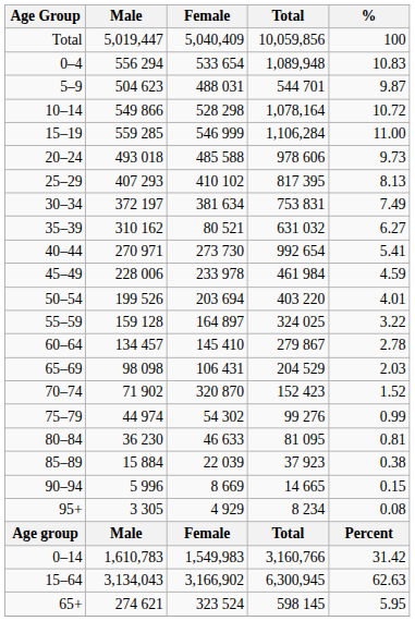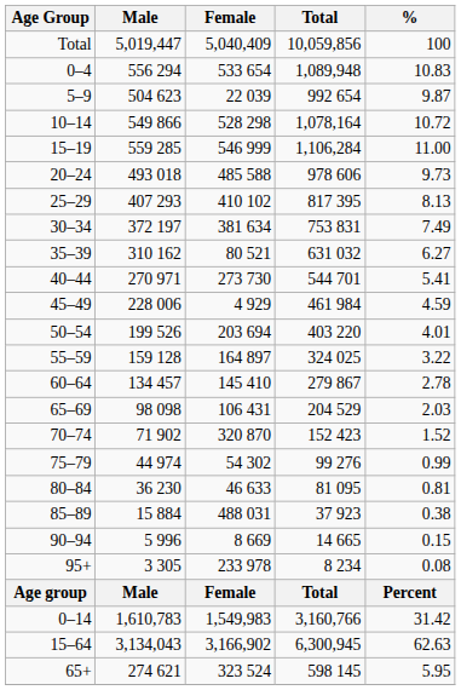5–9 | Female: 488 031 -> 22 039
5–9 | Total: 544 701 -> 992 654
40–44 | Total: 992 654 -> 544 701
45–49 | Female: 233 978 -> 4 929
85–89 | Female: 22 039 -> 488 031
95+ | Female: 4 929 -> 233 978
